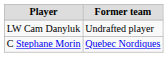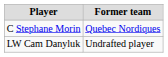rows swapped: C Stephane Morin <-> LW Cam Danyluk
